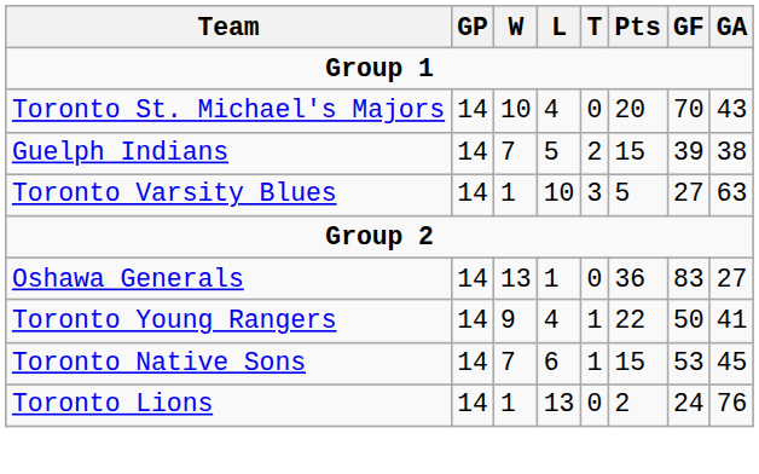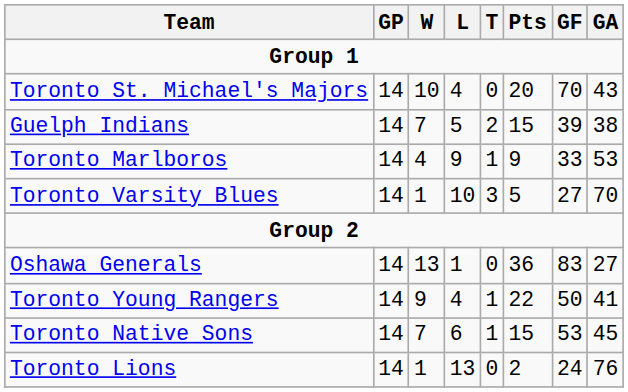+ row: Toronto Marlboros | 14 | 4 | 9 | 1 | 9 | 33 | 53
Toronto Varsity Blues | GA: 63 -> 70
